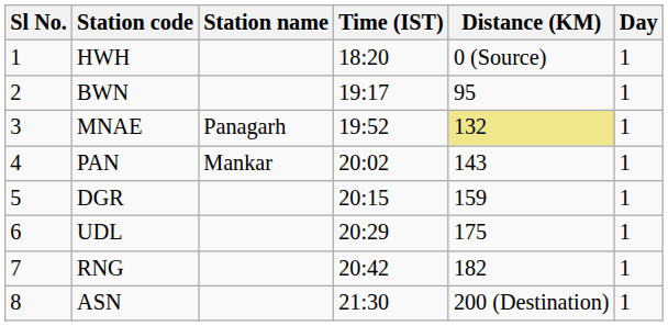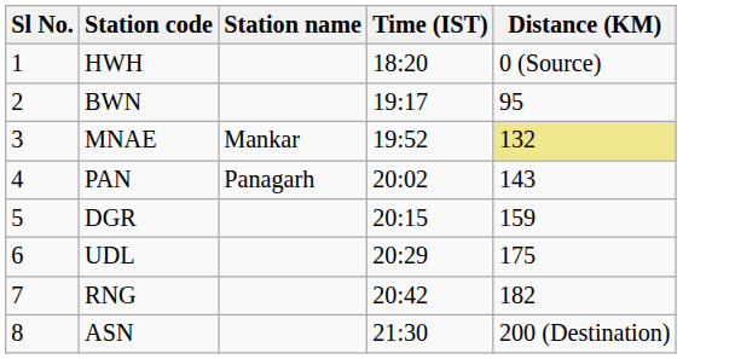- column: Day | 1 | 1 | 1 | 1 | 1 | 1 | 1 | 1
MNAE | Station name: Panagarh -> Mankar
PAN | Station name: Mankar -> Panagarh
